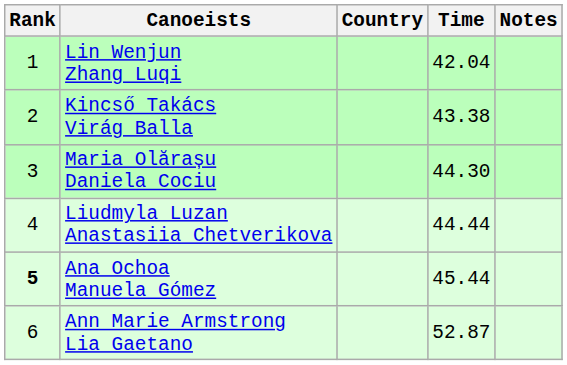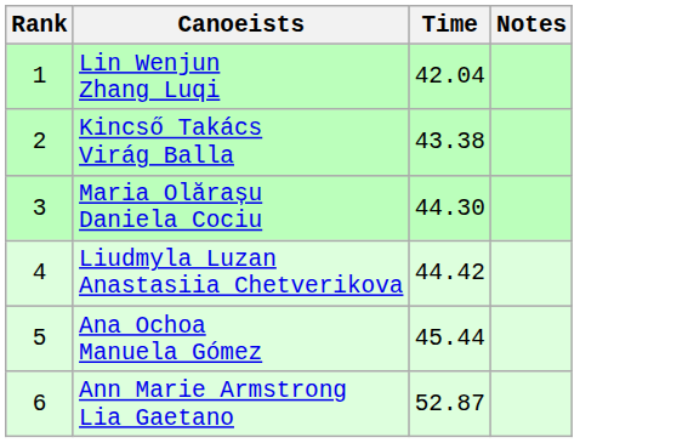- column: Country
Liudmyla Luzan Anastasiia Chetverikova | Time: 44.44 -> 44.42
Ana Ochoa Manuela Gómez | Rank: bold -> normal
